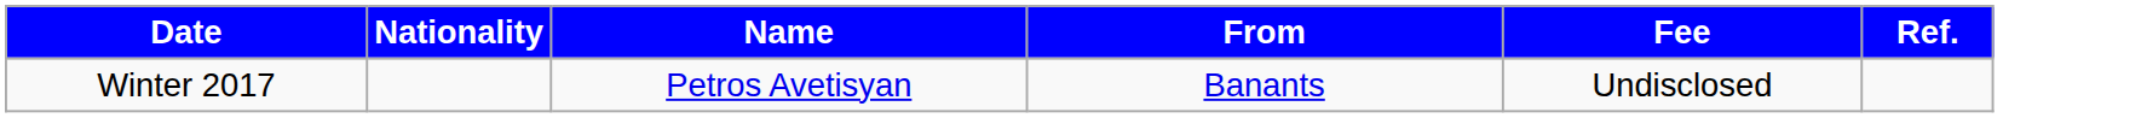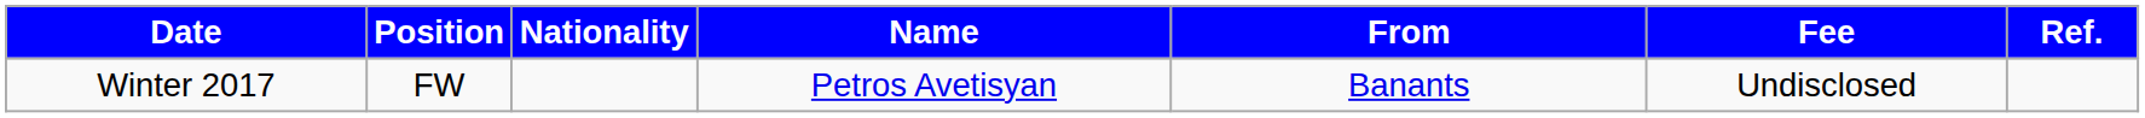+ column: Position | FW
